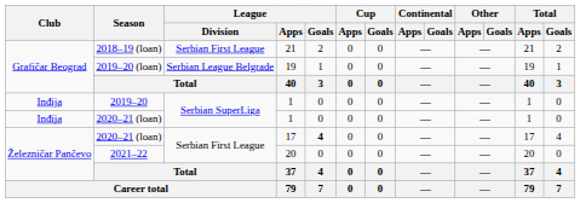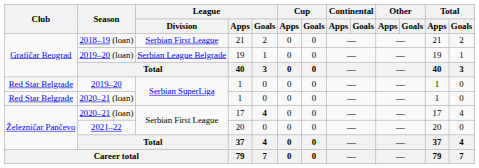2019–20 | Club: Inđija -> Red Star Belgrade
2020–21 (loan) / 1 | Club: Inđija -> Red Star Belgrade
